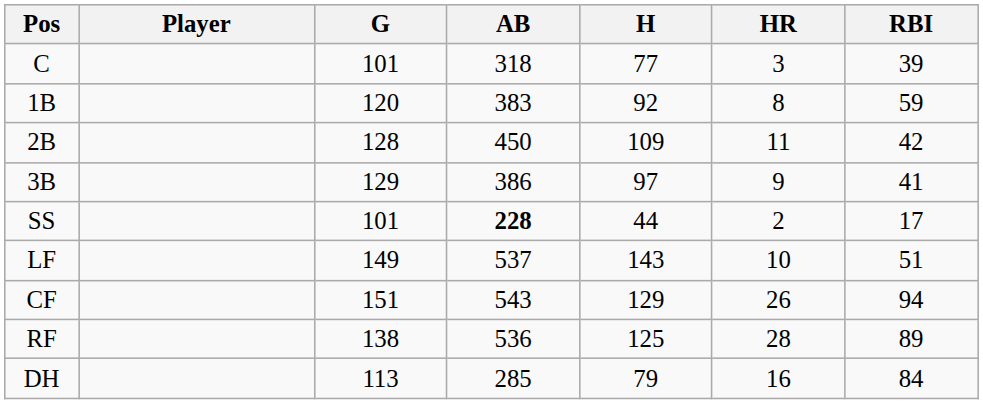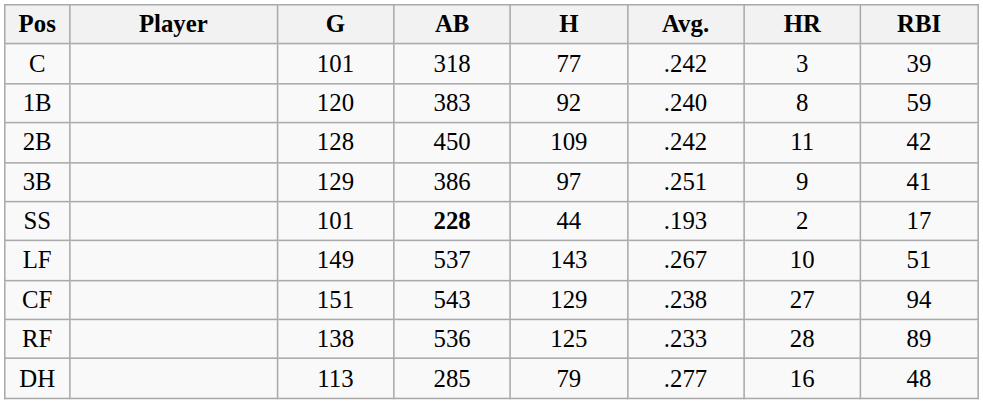+ column: Avg. | .242 | .240 | .242 | .251 | .193 | .267 | .238 | .233 | .277
CF | HR: 26 -> 27
DH | RBI: 84 -> 48
